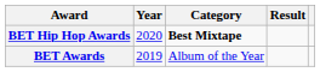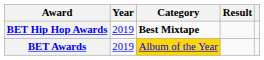BET Hip Hop Awards | Year: 2020 -> 2019
BET Awards | Category: no background -> gold background
